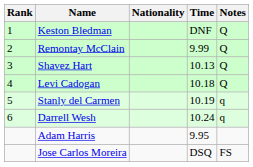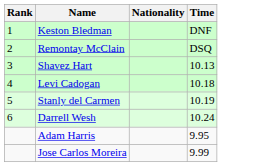- column: Notes | Q | Q | Q | Q | q | q | FS
Remontay McClain | Time: 9.99 -> DSQ
Jose Carlos Moreira | Time: DSQ -> 9.99
